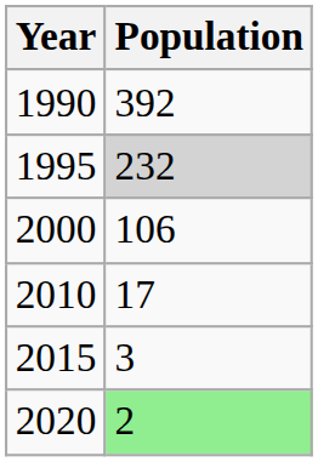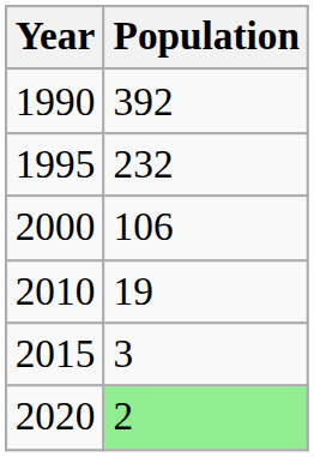1995 | Population: lightgrey background -> no background
2010 | Population: 17 -> 19
